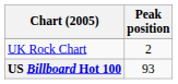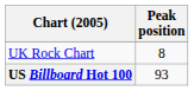UK Rock Chart | Peak position: 2 -> 8
